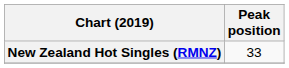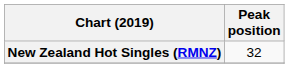New Zealand Hot Singles (RMNZ) | Peak position: 33 -> 32
